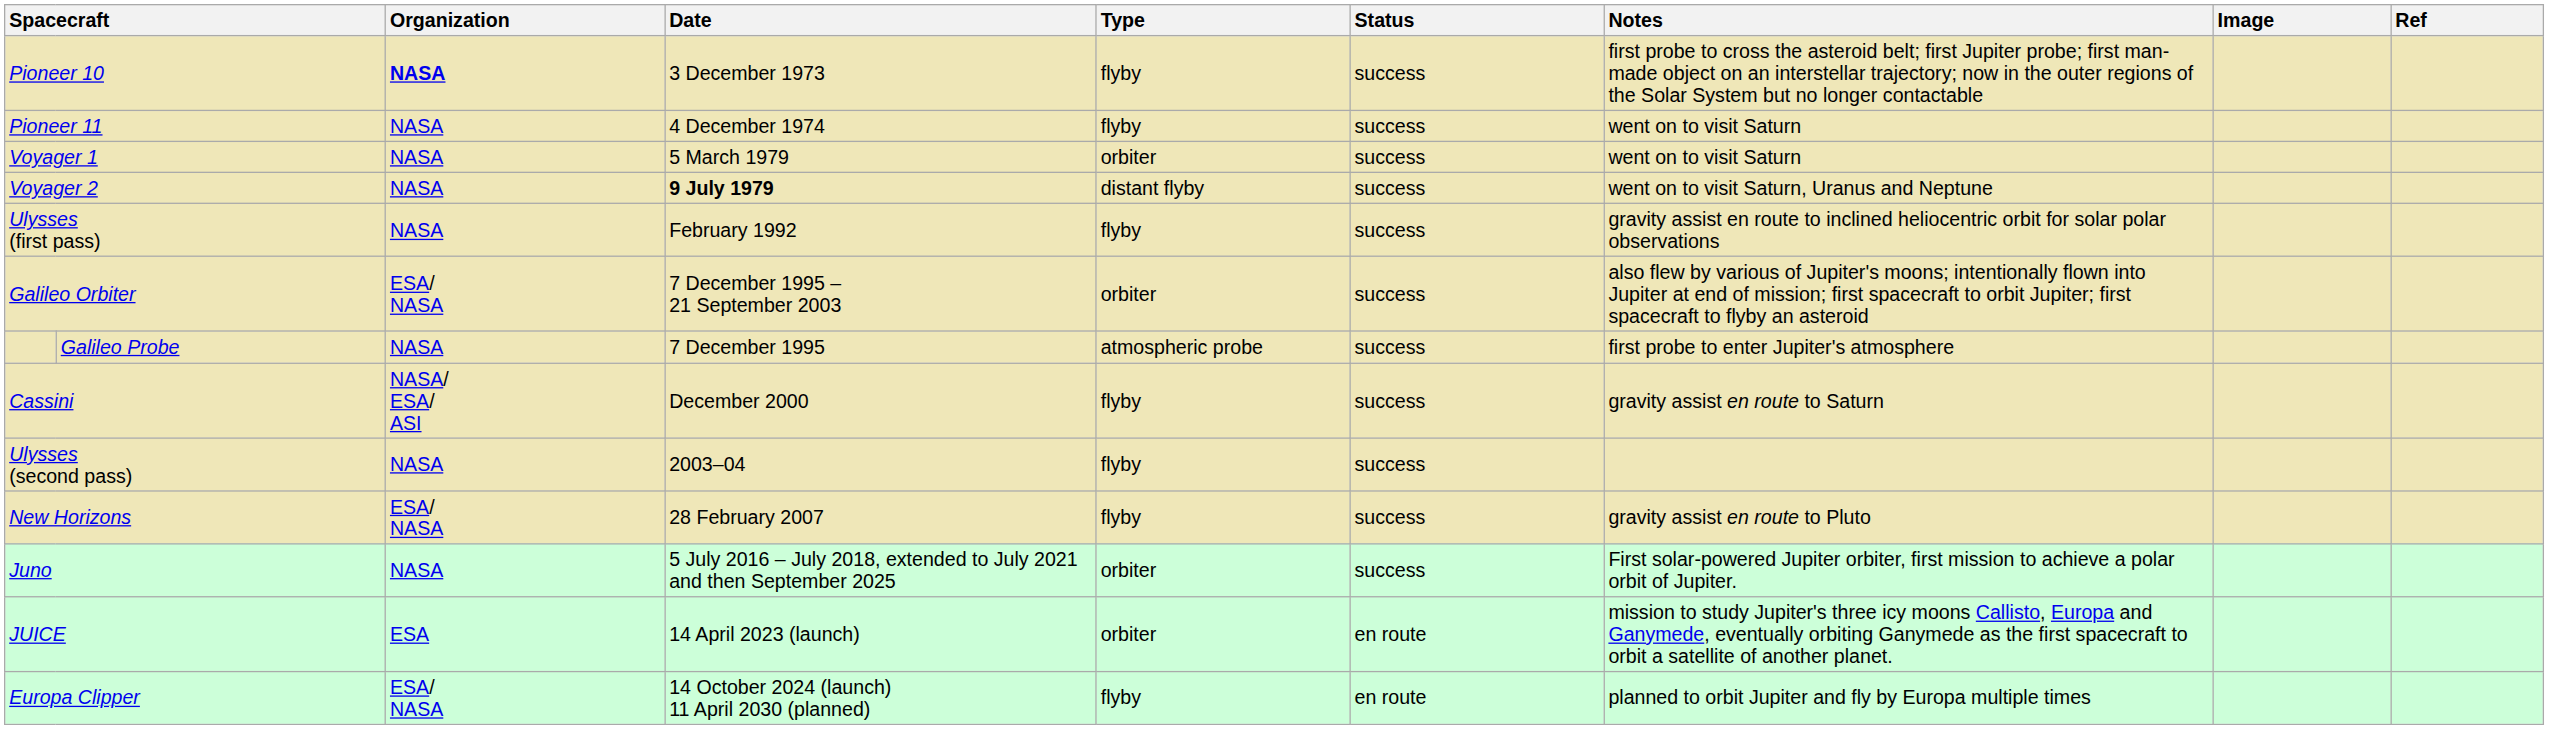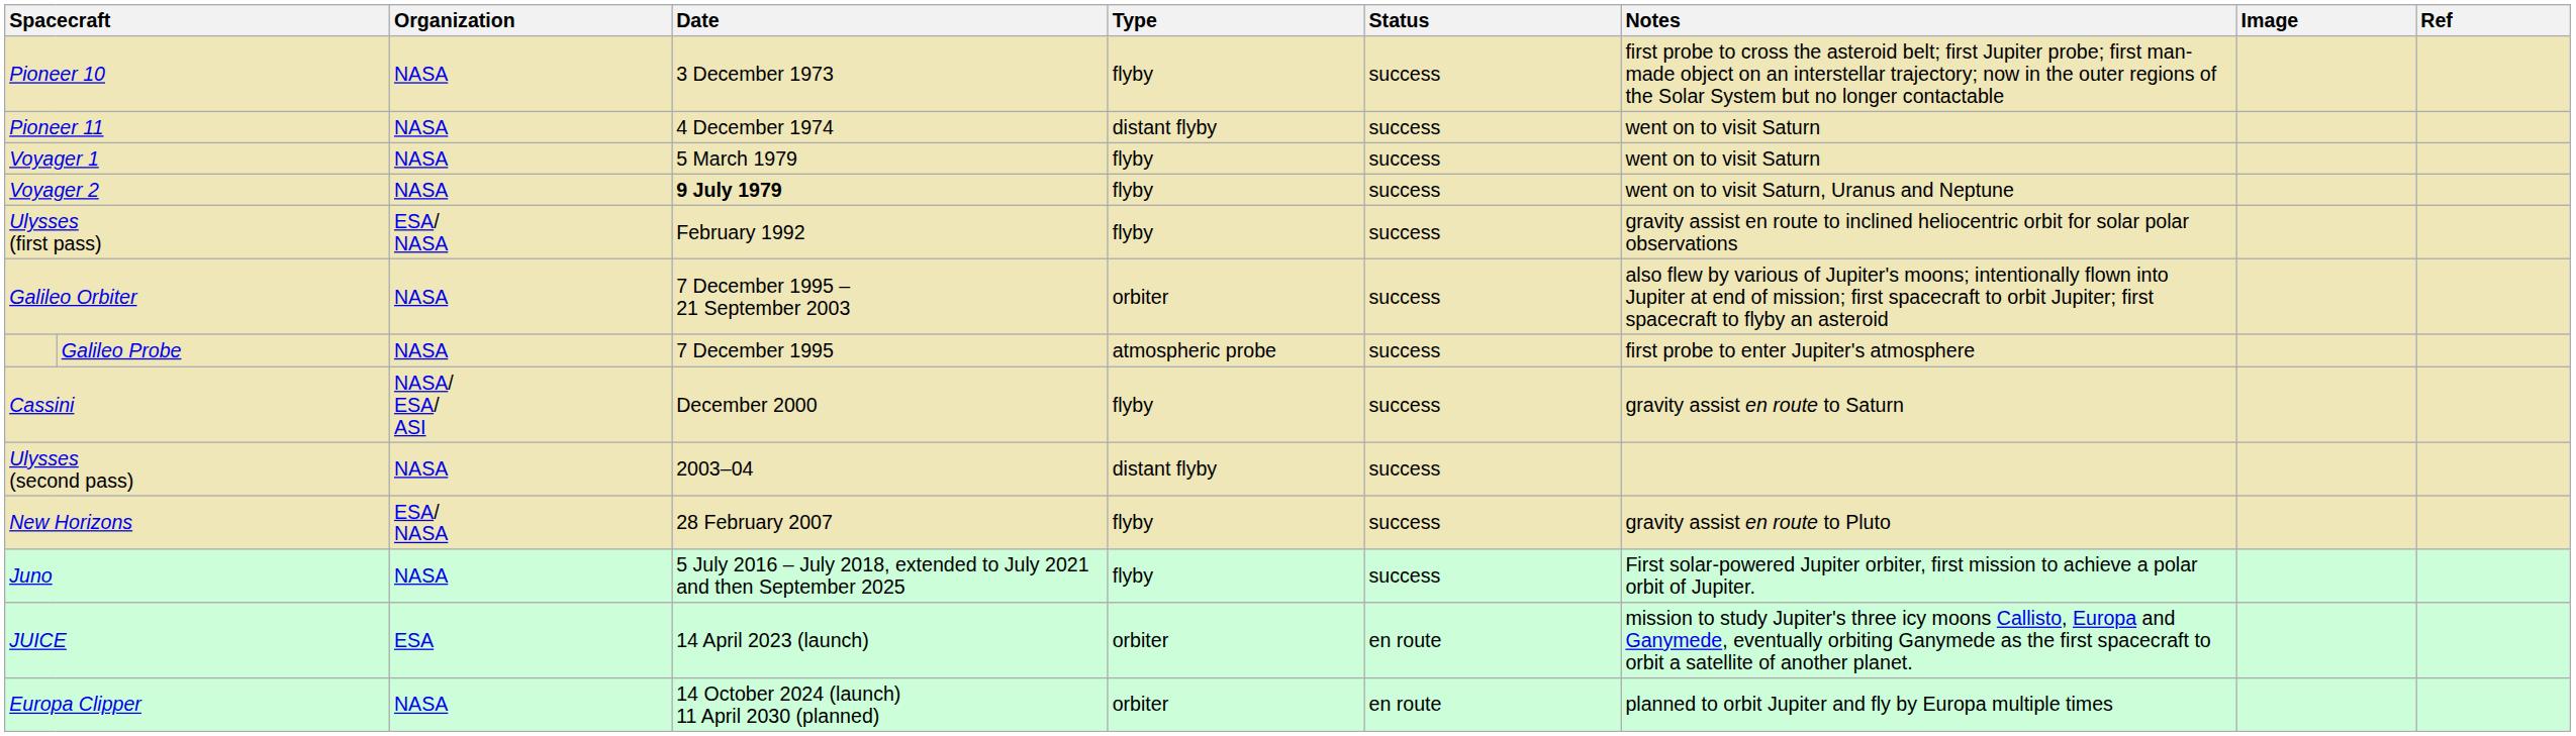Pioneer 10 | Organization: bold -> normal
Pioneer 11 | Type: flyby -> distant flyby
Voyager 1 | Type: orbiter -> flyby
Voyager 2 | Type: distant flyby -> flyby
Ulysses (first pass) | Organization: NASA -> ESA/ NASA
Galileo Orbiter | Organization: ESA/ NASA -> NASA
Ulysses (second pass) | Type: flyby -> distant flyby
Juno | Type: orbiter -> flyby
Europa Clipper | Organization: ESA/ NASA -> NASA
Europa Clipper | Type: flyby -> orbiter
